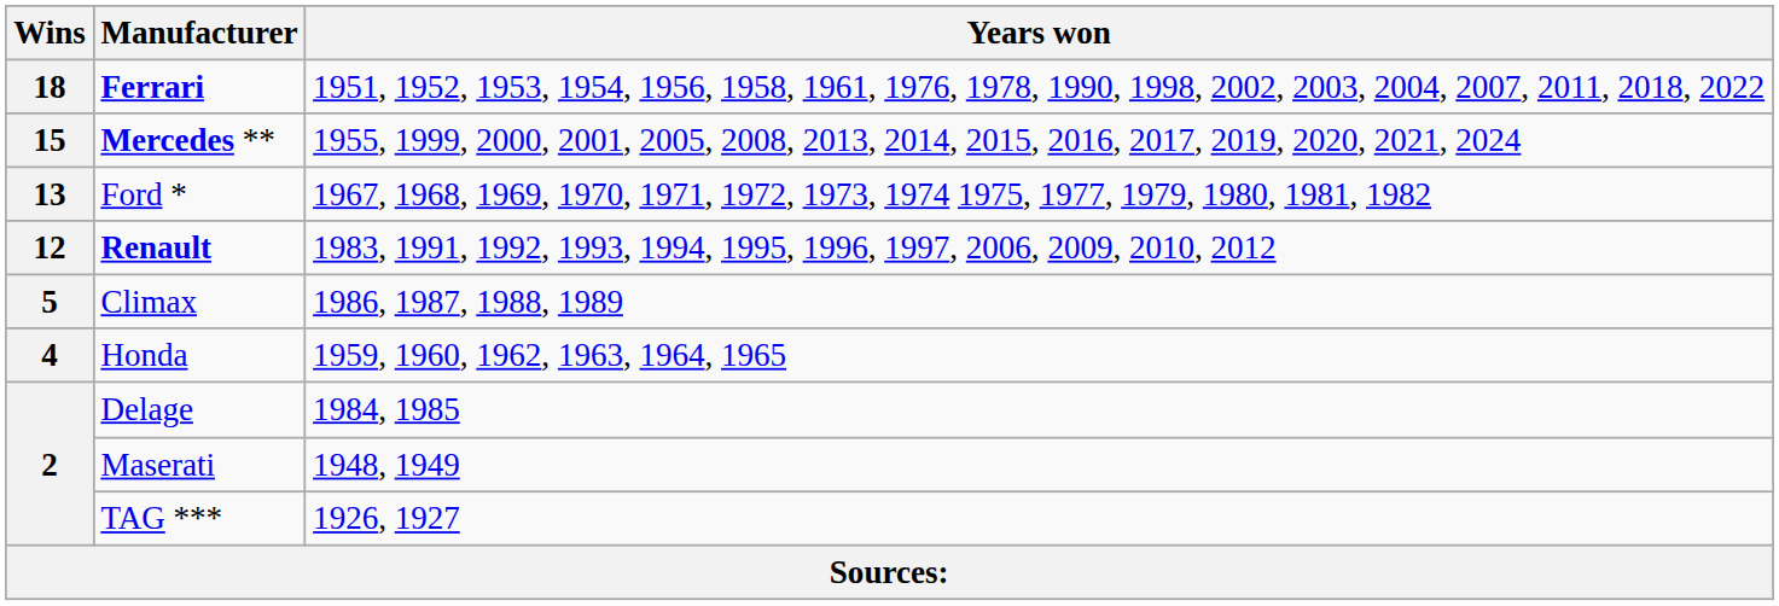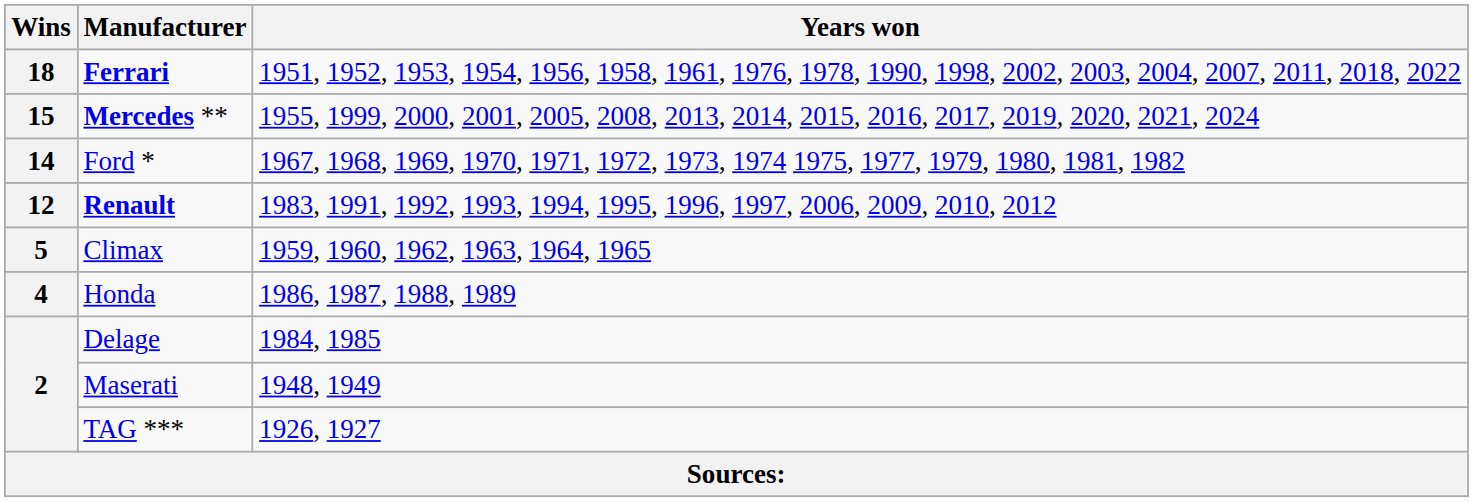Ford * | Wins: 13 -> 14
Climax | Years won: 1986, 1987, 1988, 1989 -> 1959, 1960, 1962, 1963, 1964, 1965
Honda | Years won: 1959, 1960, 1962, 1963, 1964, 1965 -> 1986, 1987, 1988, 1989
